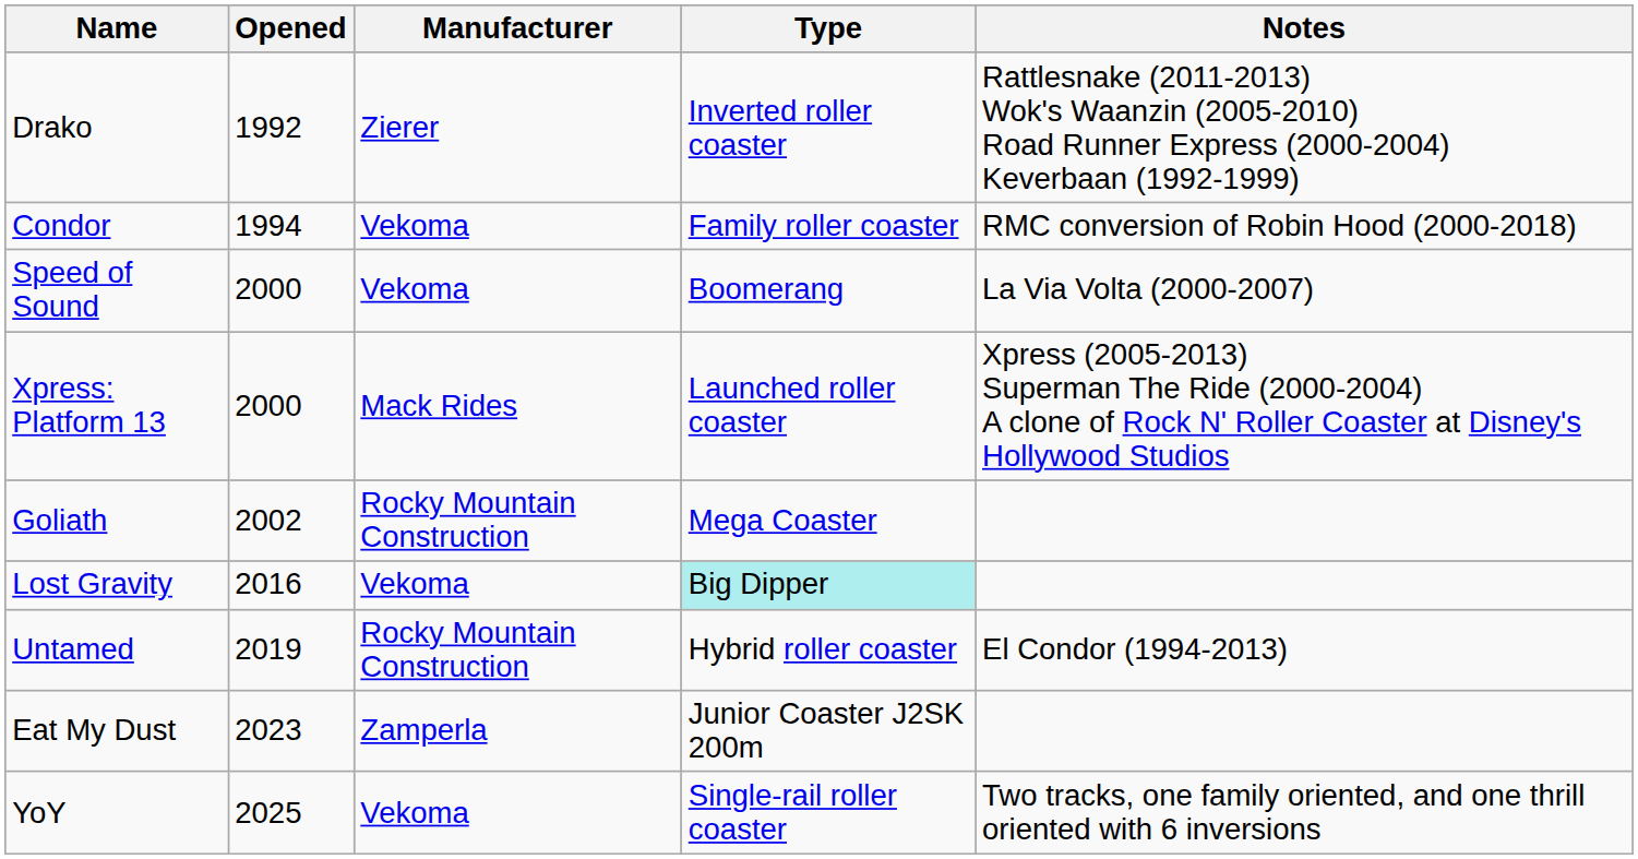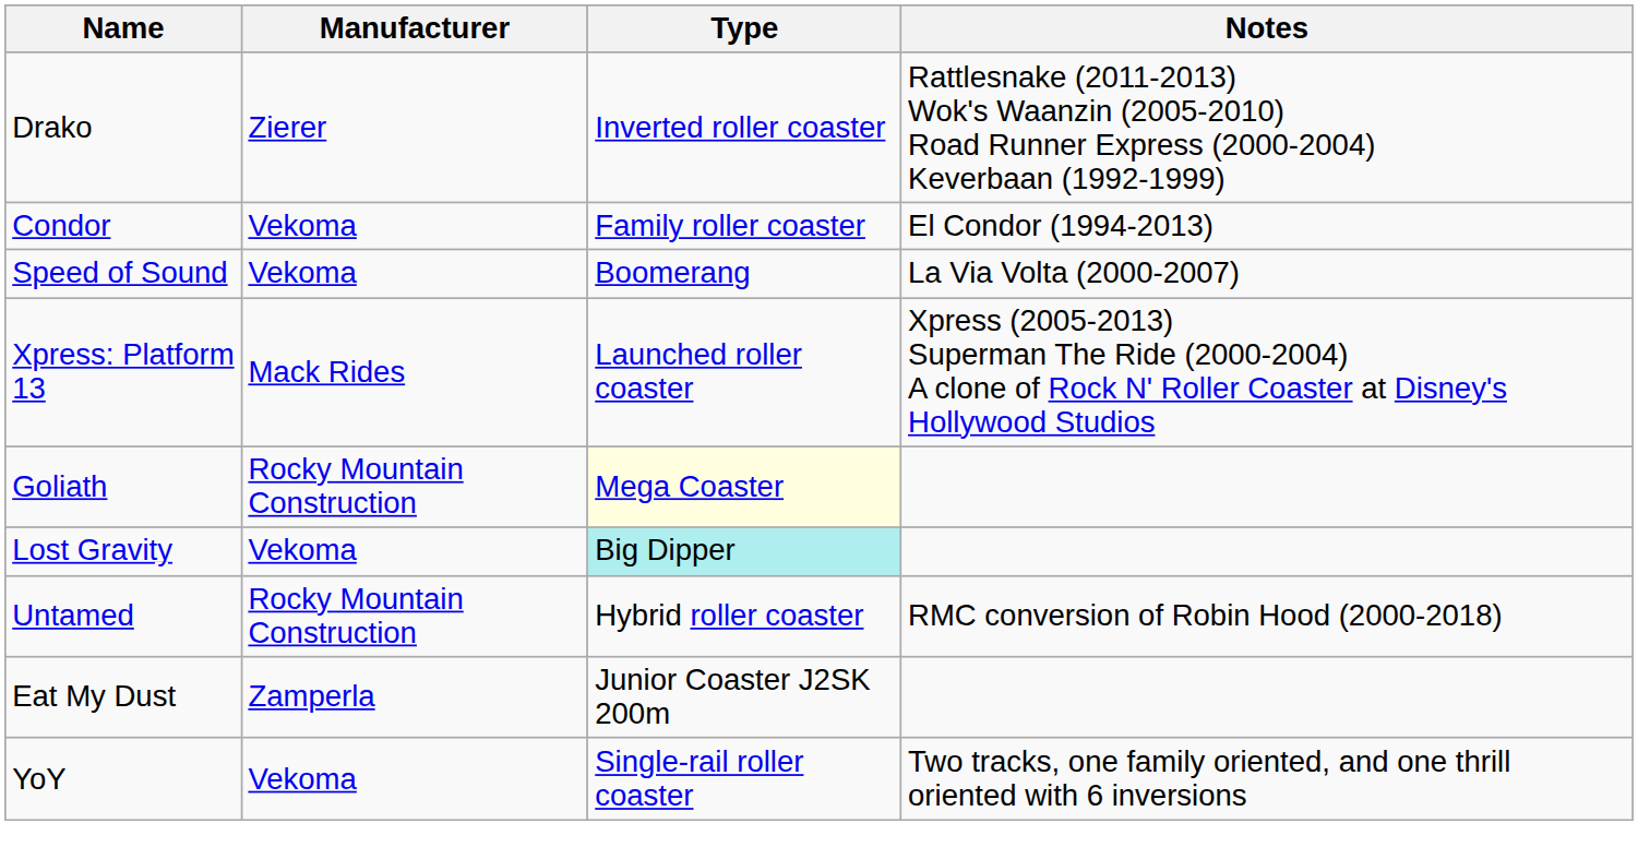- column: Opened | 1992 | 1994 | 2000 | 2000 | 2002 | 2016 | 2019 | 2023 | 2025
Condor | Notes: RMC conversion of Robin Hood (2000-2018) -> El Condor (1994-2013)
Goliath | Type: no background -> lightyellow background
Untamed | Notes: El Condor (1994-2013) -> RMC conversion of Robin Hood (2000-2018)
